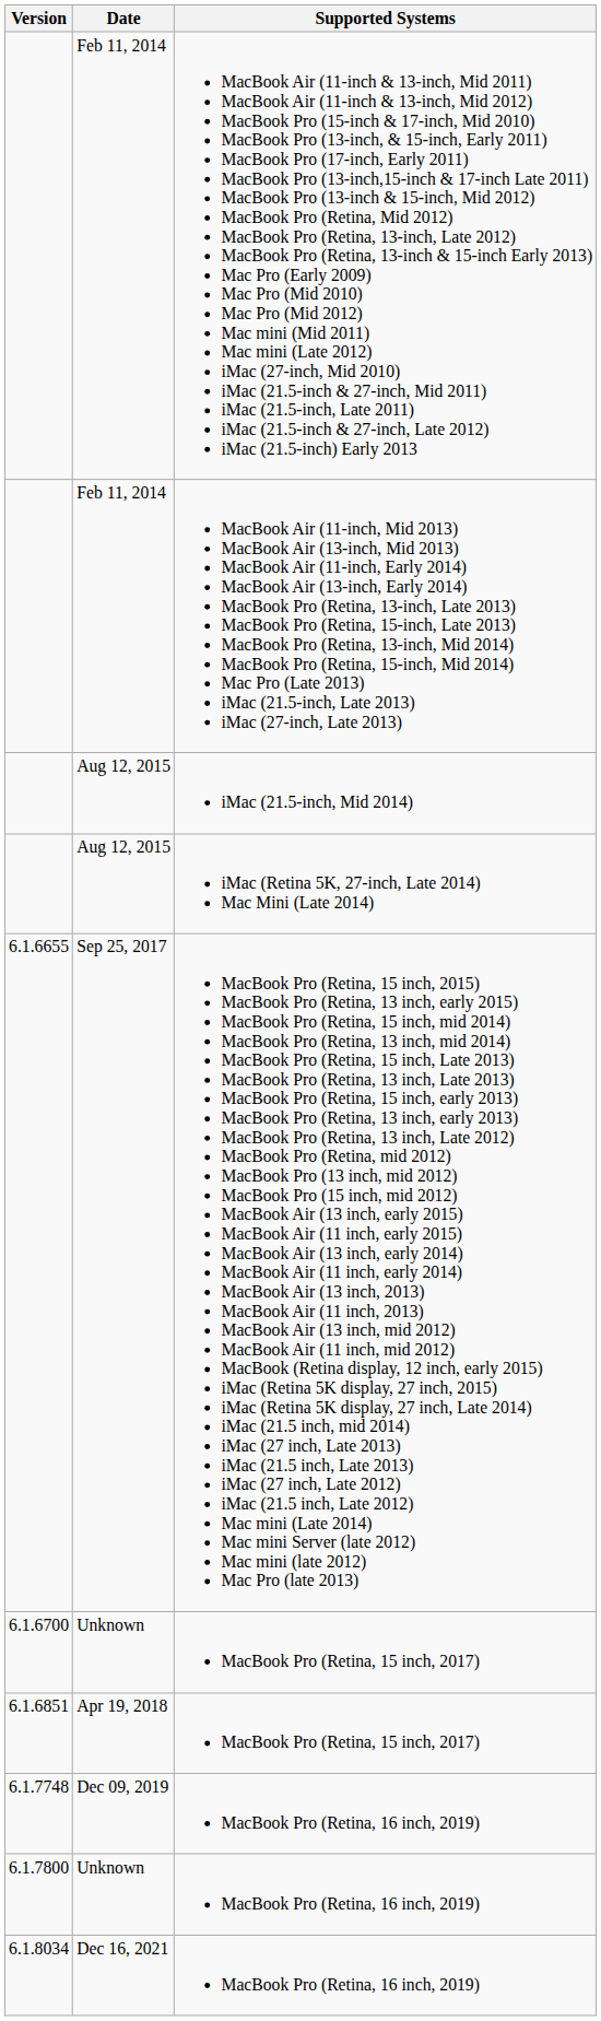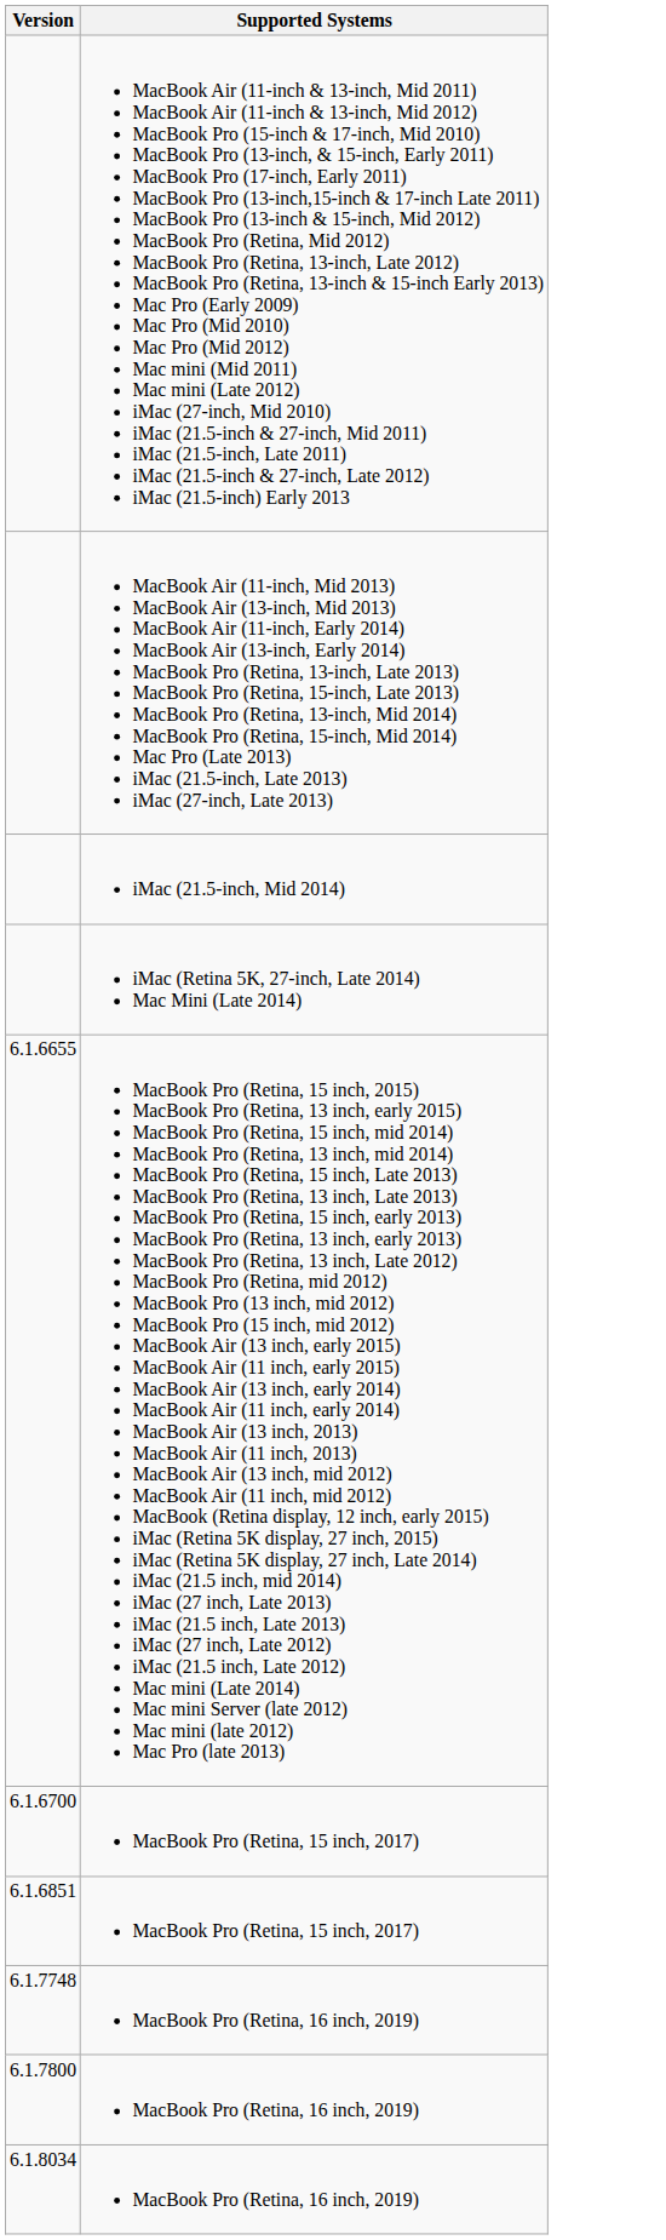- column: Date | Feb 11, 2014 | Feb 11, 2014 | Aug 12, 2015 | Aug 12, 2015 | Sep 25, 2017 | Unknown | Apr 19, 2018 | Dec 09, 2019 | Unknown | Dec 16, 2021
